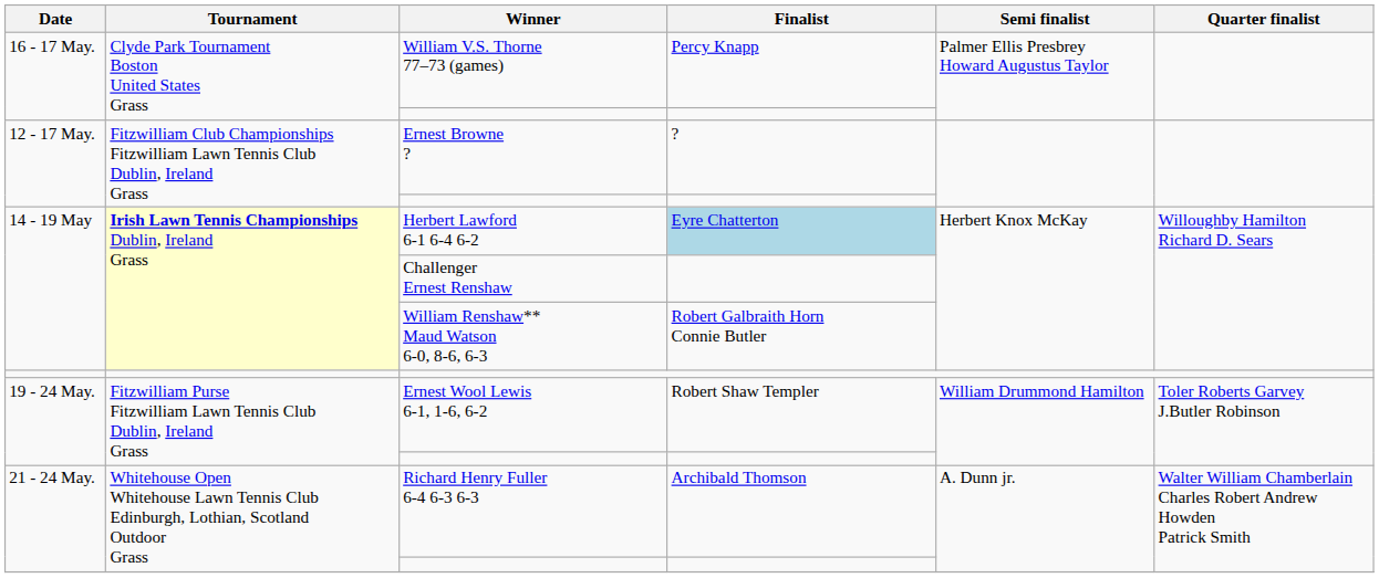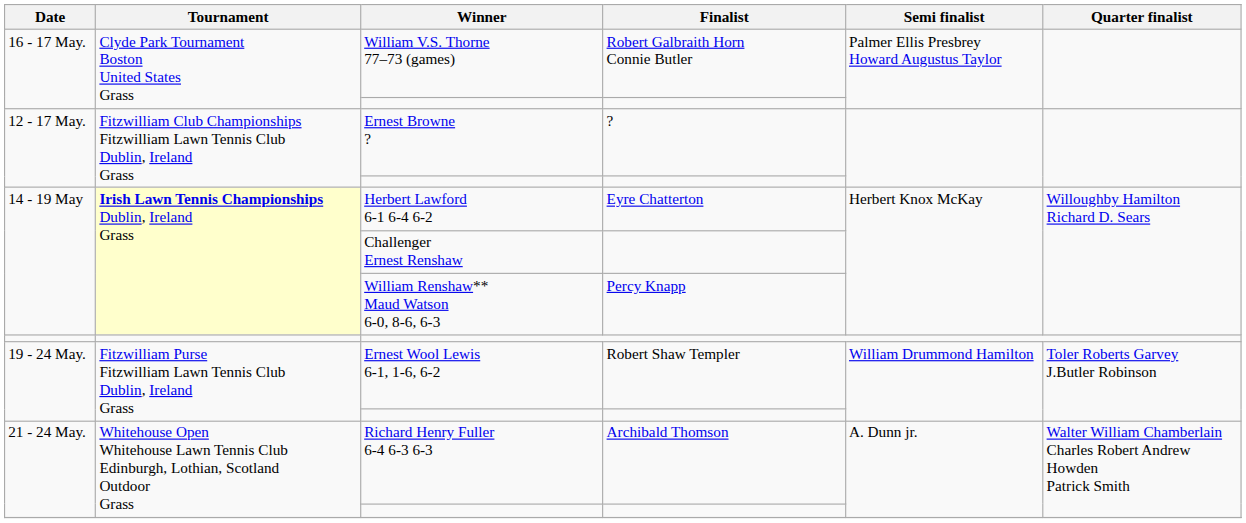William V.S. Thorne 77–73 (games) | Finalist: Percy Knapp -> Robert Galbraith Horn Connie Butler
Herbert Lawford 6-1 6-4 6-2 | Finalist: lightblue background -> no background
William Renshaw** Maud Watson 6-0, 8-6, 6-3 | Finalist: Robert Galbraith Horn Connie Butler -> Percy Knapp
